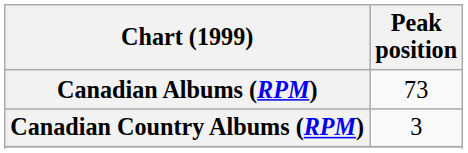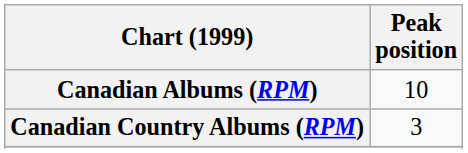Canadian Albums (RPM) | Peak position: 73 -> 10
